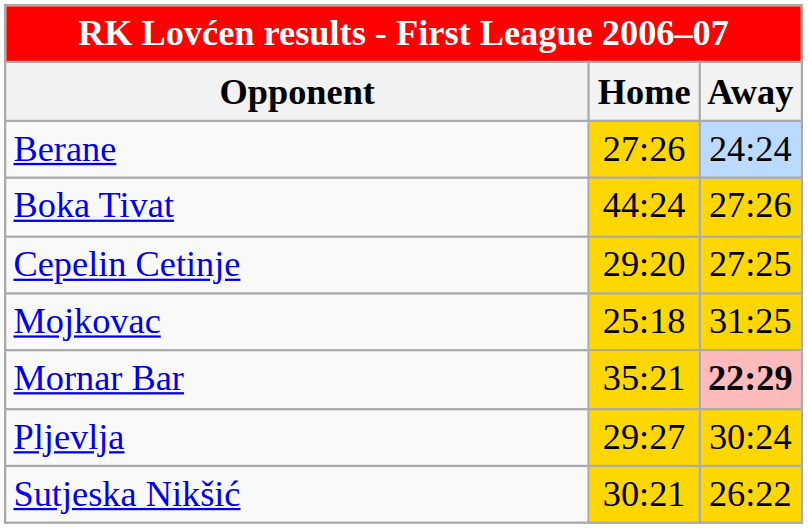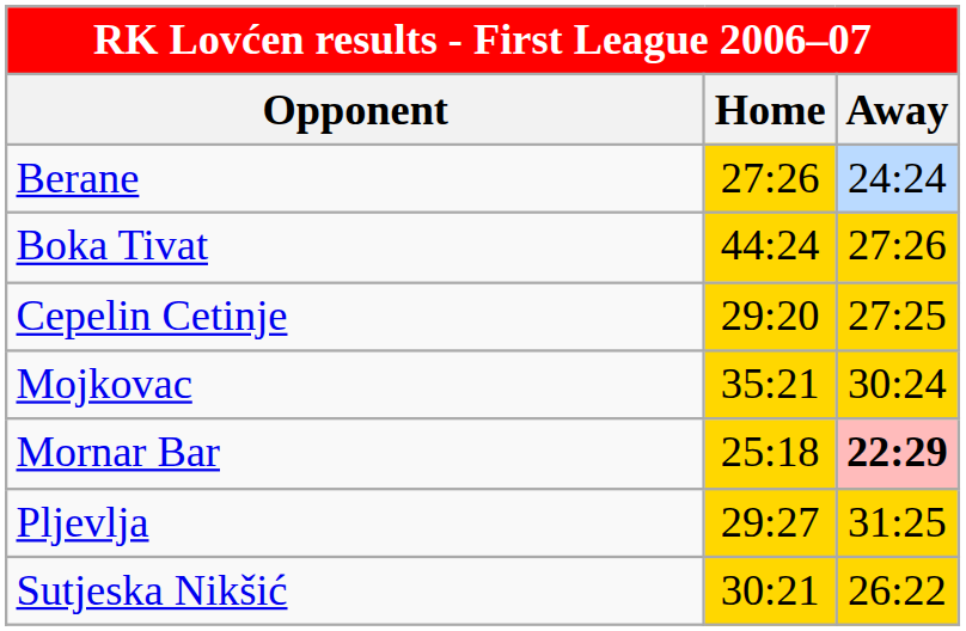Mojkovac | Home: 25:18 -> 35:21
Mojkovac | Away: 31:25 -> 30:24
Mornar Bar | Home: 35:21 -> 25:18
Pljevlja | Away: 30:24 -> 31:25
